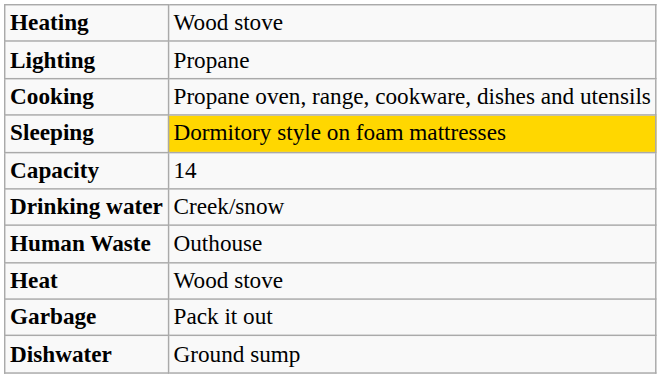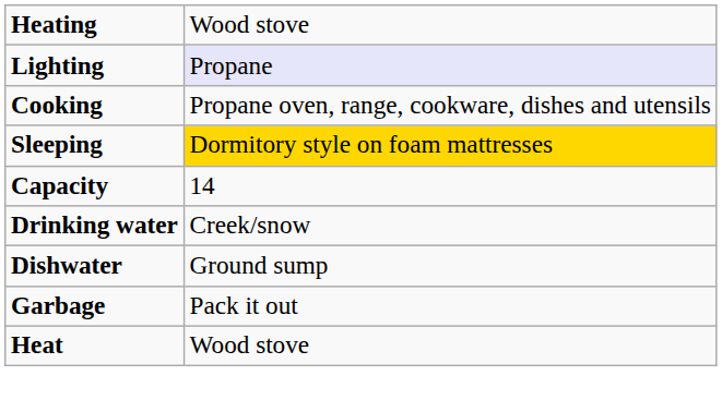Lighting | column 2: no background -> lavender background
- row: Human Waste | Outhouse
rows swapped: Dishwater <-> Heat
